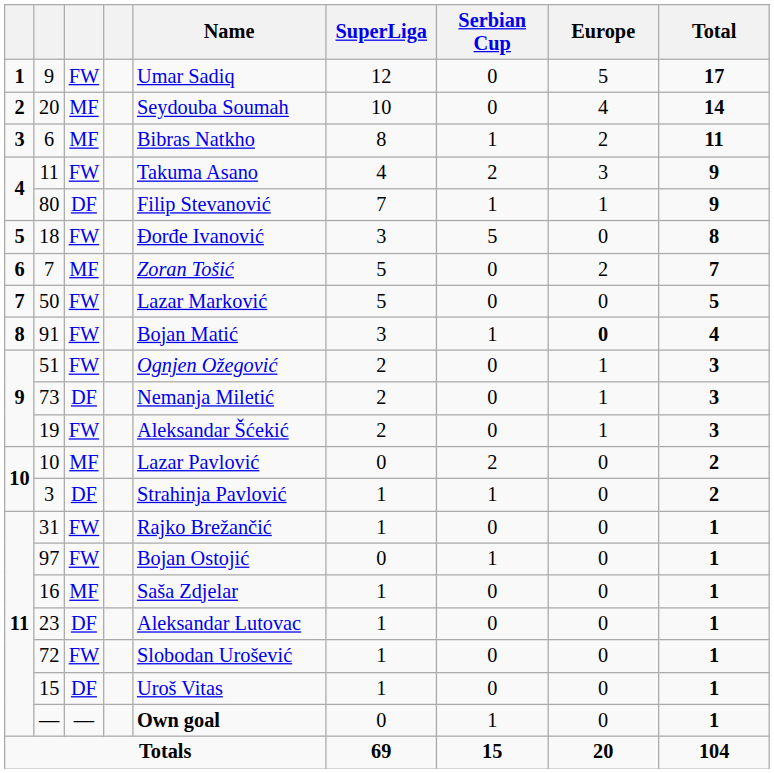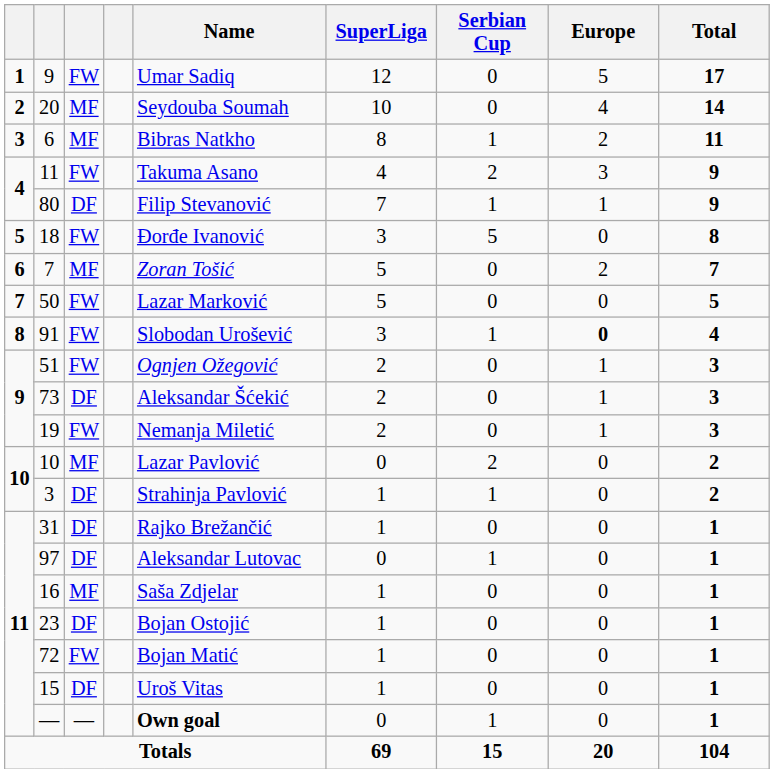91 | Name: Bojan Matić -> Slobodan Urošević
73 | Name: Nemanja Miletić -> Aleksandar Šćekić
19 | Name: Aleksandar Šćekić -> Nemanja Miletić
31 | column 3: FW -> DF
97 | column 3: FW -> DF
97 | Name: Bojan Ostojić -> Aleksandar Lutovac
23 | Name: Aleksandar Lutovac -> Bojan Ostojić
72 | Name: Slobodan Urošević -> Bojan Matić
